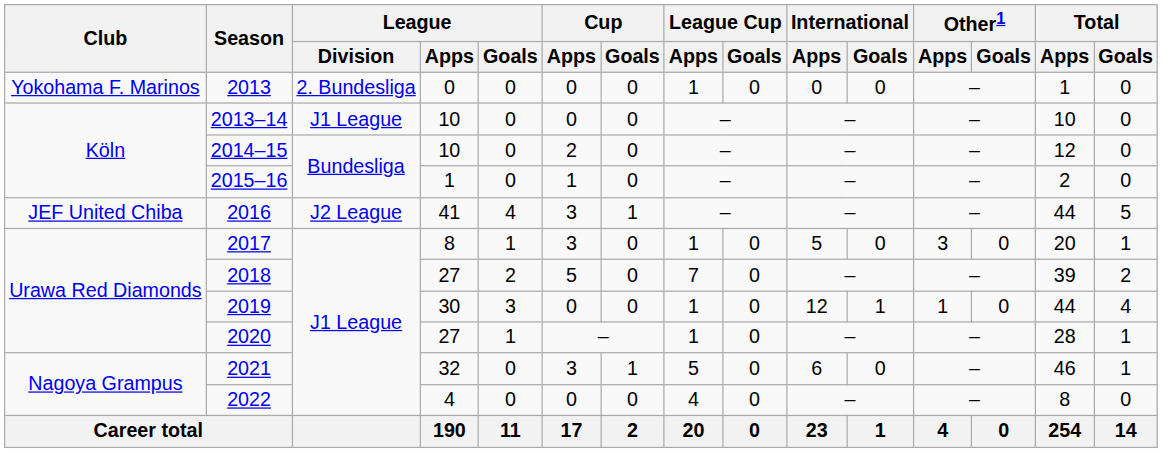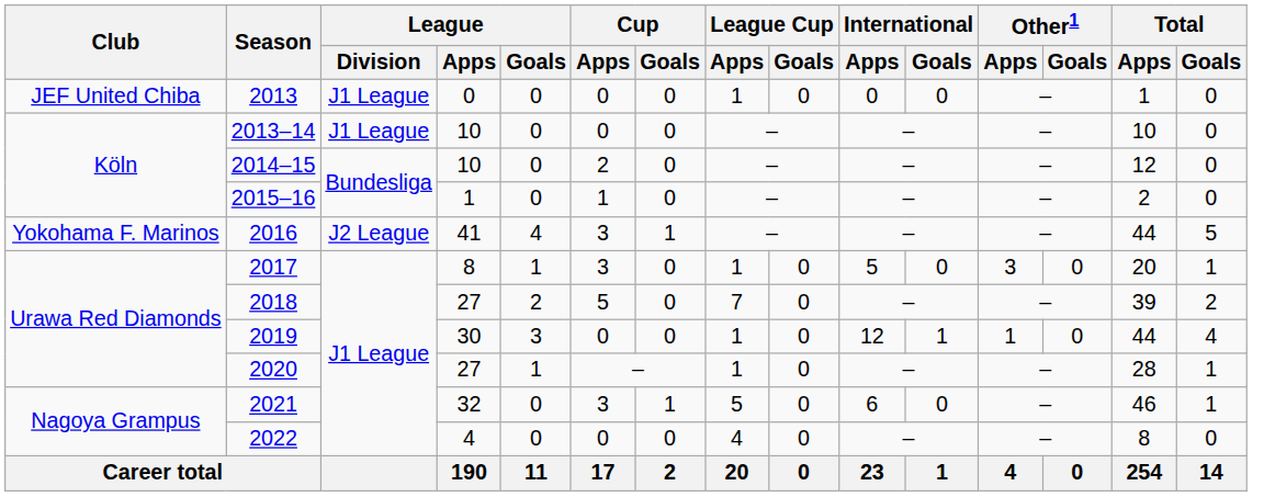2013 | Club: Yokohama F. Marinos -> JEF United Chiba
2013 | League / Division: 2. Bundesliga -> J1 League
2016 | Club: JEF United Chiba -> Yokohama F. Marinos
